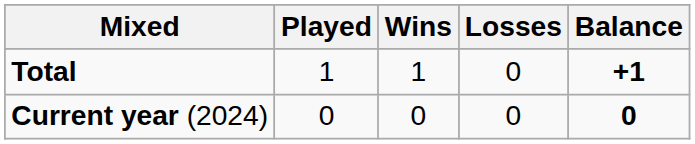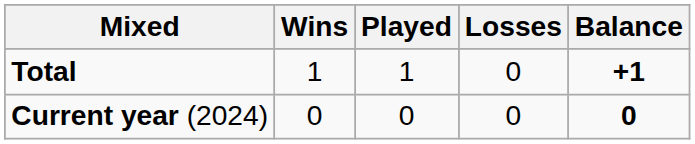columns swapped: Played <-> Wins
